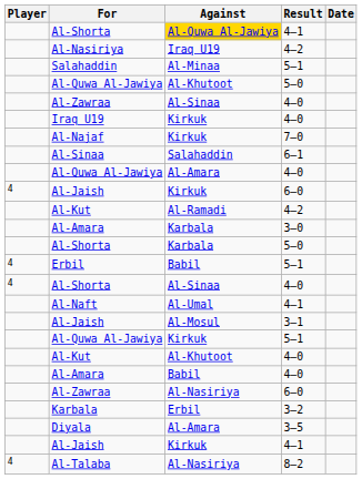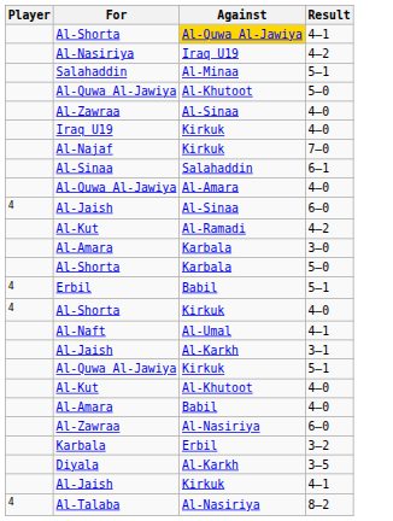- column: Date
Al-Jaish / 6–0 | Against: Kirkuk -> Al-Sinaa
Al-Shorta / 4–0 | Against: Al-Sinaa -> Kirkuk
Al-Jaish / 3–1 | Against: Al-Mosul -> Al-Karkh
Diyala | Against: Al-Amara -> Al-Karkh
